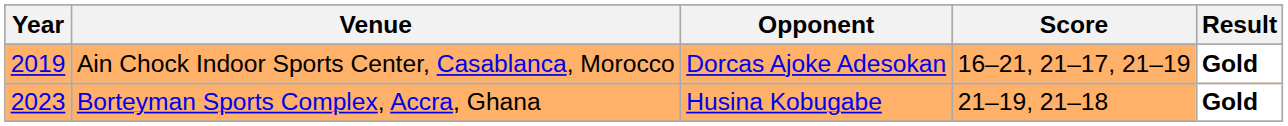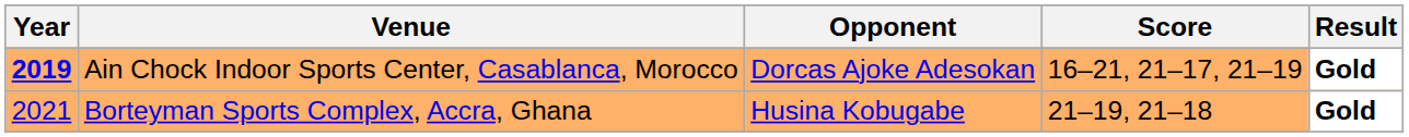Ain Chock Indoor Sports Center, Casablanca, Morocco | Year: normal -> bold
Borteyman Sports Complex, Accra, Ghana | Year: 2023 -> 2021
